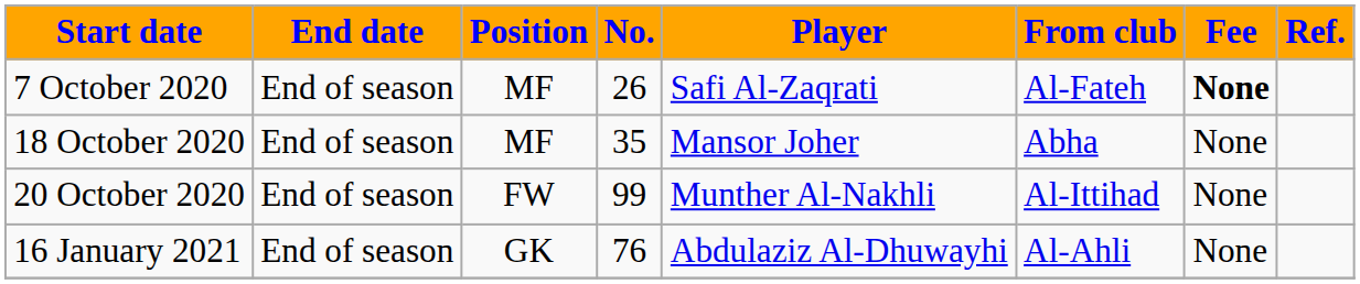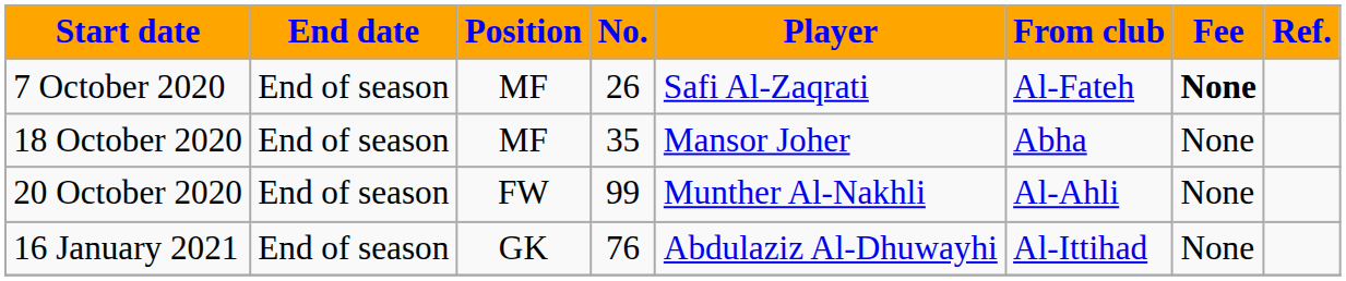20 October 2020 | From club: Al-Ittihad -> Al-Ahli
16 January 2021 | From club: Al-Ahli -> Al-Ittihad
